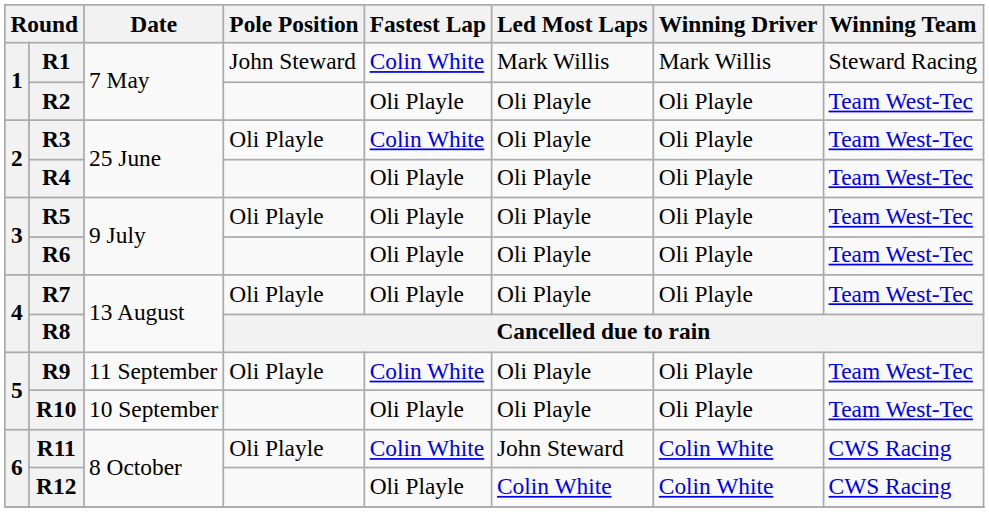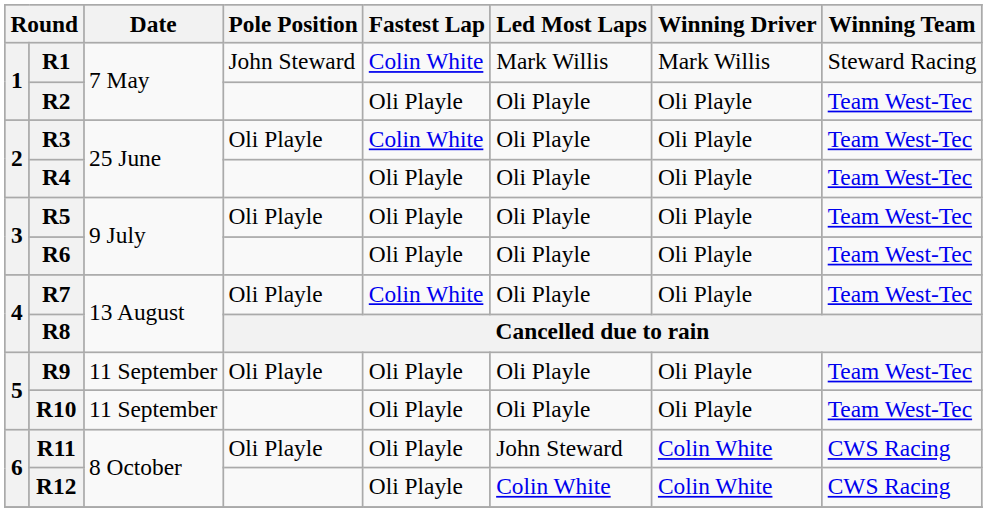R7 | Fastest Lap: Oli Playle -> Colin White
R9 | Fastest Lap: Colin White -> Oli Playle
R10 | Date: 10 September -> 11 September
R11 | Fastest Lap: Colin White -> Oli Playle
